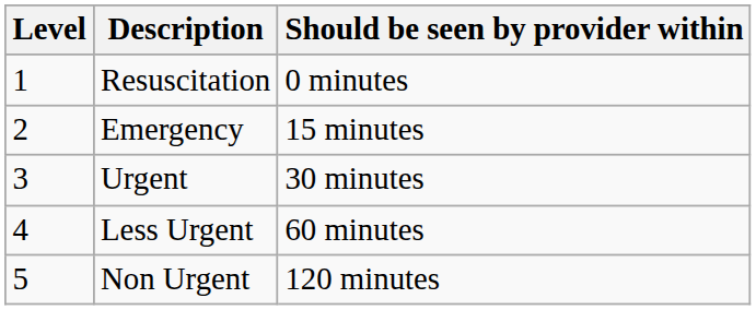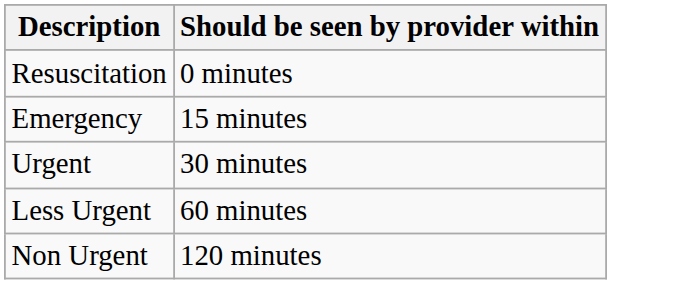- column: Level | 1 | 2 | 3 | 4 | 5
